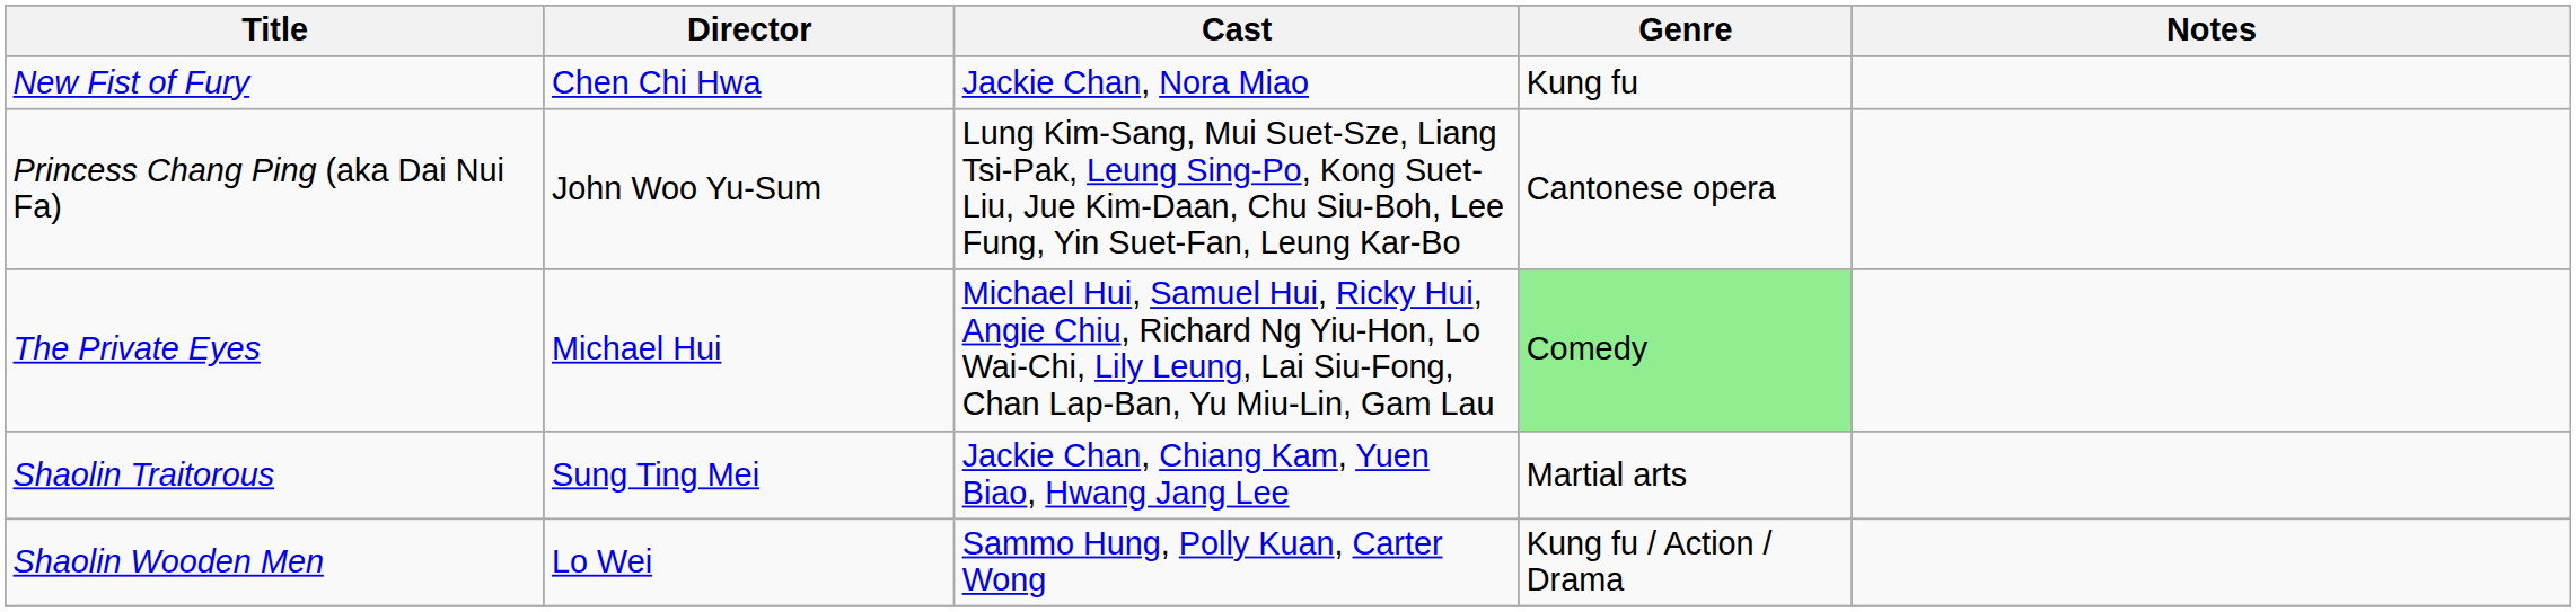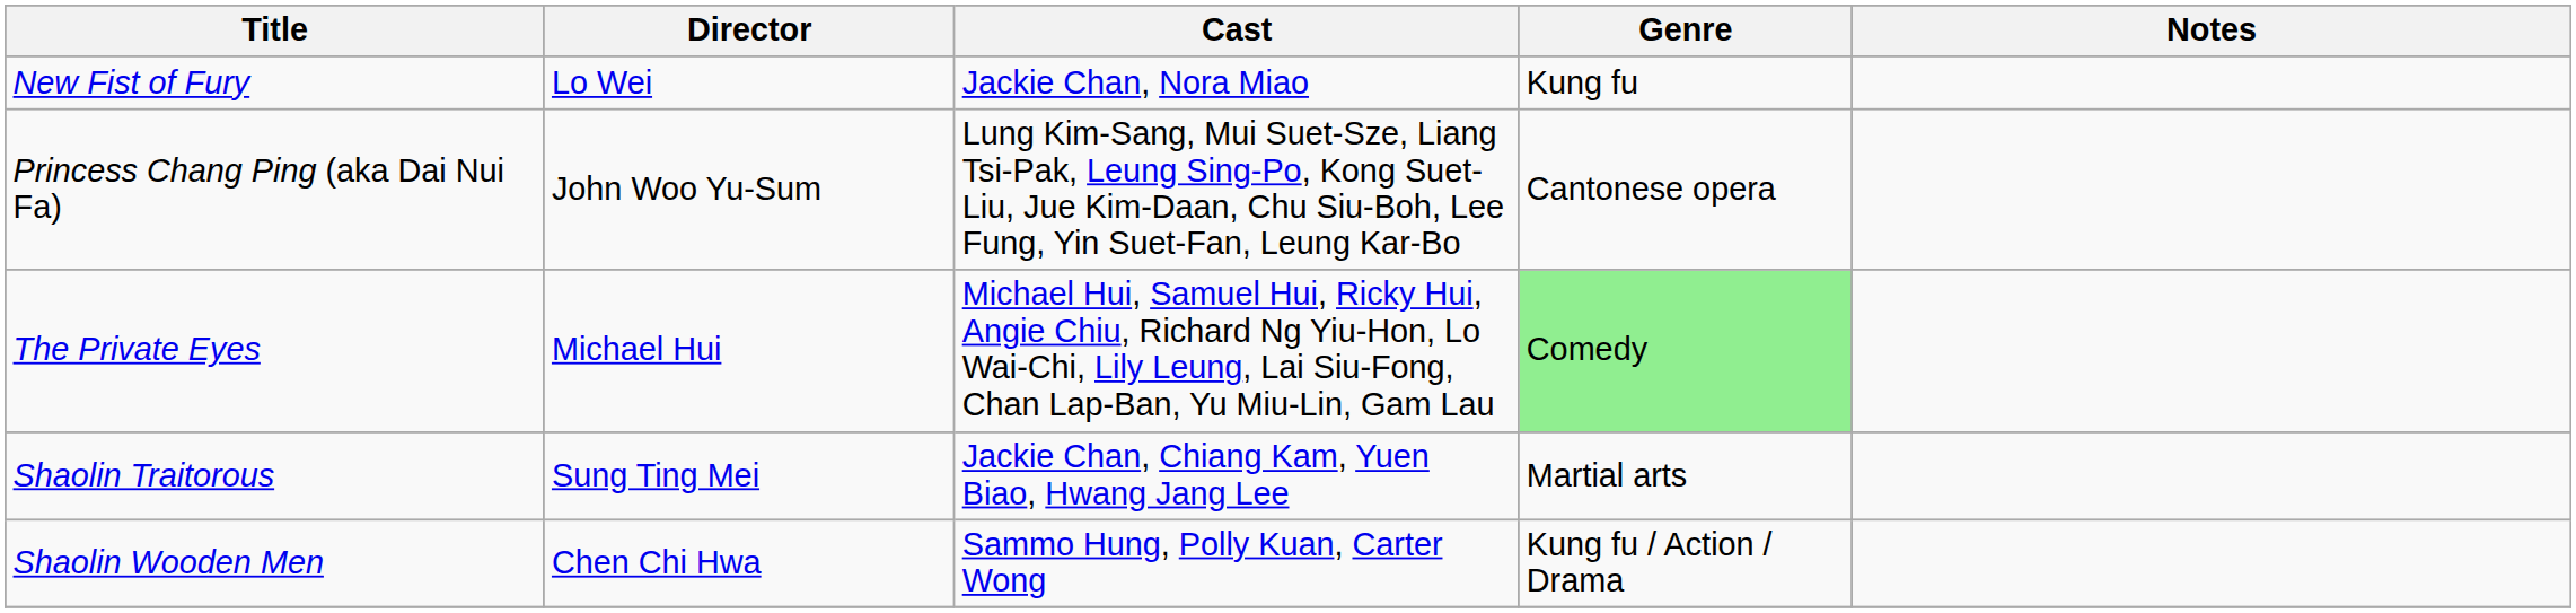New Fist of Fury | Director: Chen Chi Hwa -> Lo Wei
Shaolin Wooden Men | Director: Lo Wei -> Chen Chi Hwa
